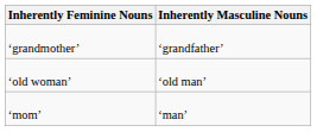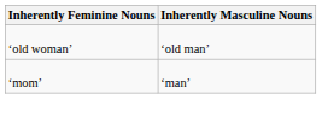- row: ‘grandmother’ | ‘grandfather’
